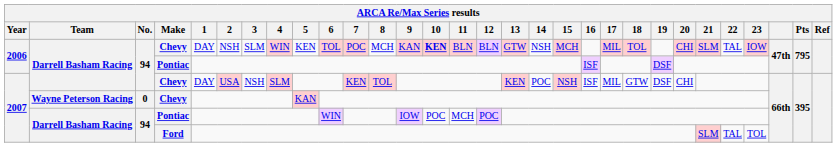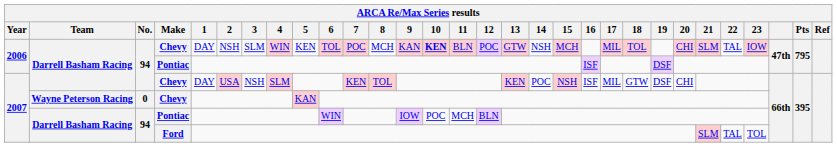2006 / Chevy | 12: BLN -> POC
2007 / Pontiac | 12: POC -> BLN
